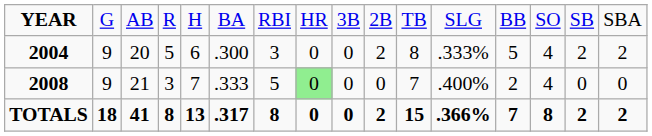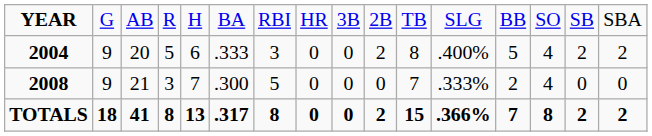2004 | column 6: .300 -> .333
2004 | column 12: .333% -> .400%
2008 | column 6: .333 -> .300
2008 | column 8: lightgreen background -> no background
2008 | column 12: .400% -> .333%
